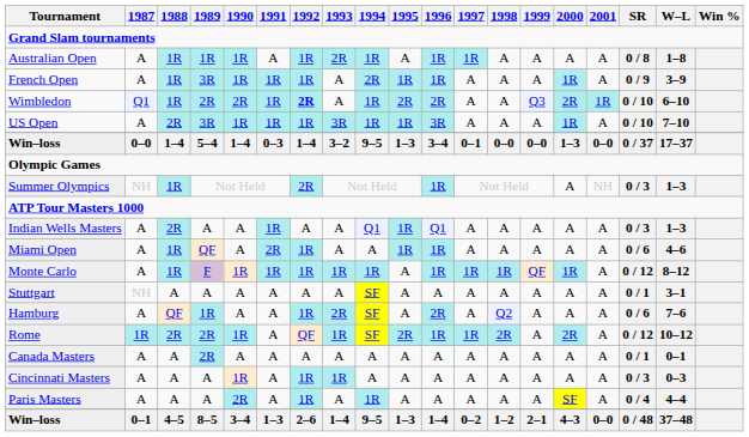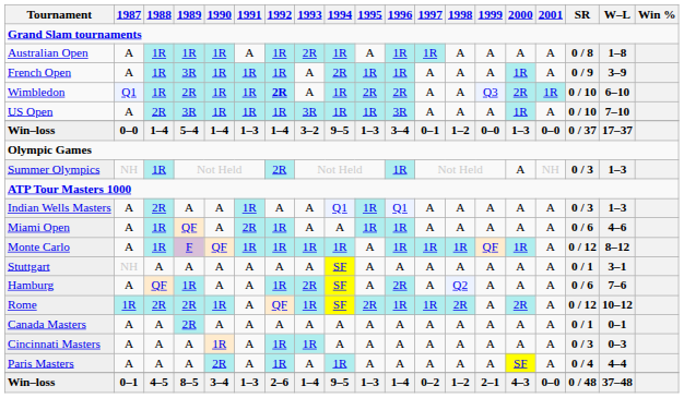Wimbledon | 1990: 2R -> 1R
Win–loss / 5–4 | 1991: 0–3 -> 1–3
Win–loss / 5–4 | 1998: 0–0 -> 1–2
Monte Carlo | 1990: 1R -> QF
